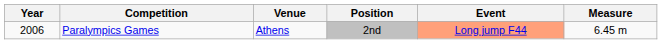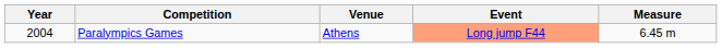- column: Position | 2nd
Paralympics Games | Year: 2006 -> 2004
